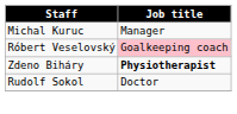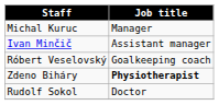+ row: Ivan Minčič | Assistant manager
Róbert Veselovský | Job title: pink background -> no background
